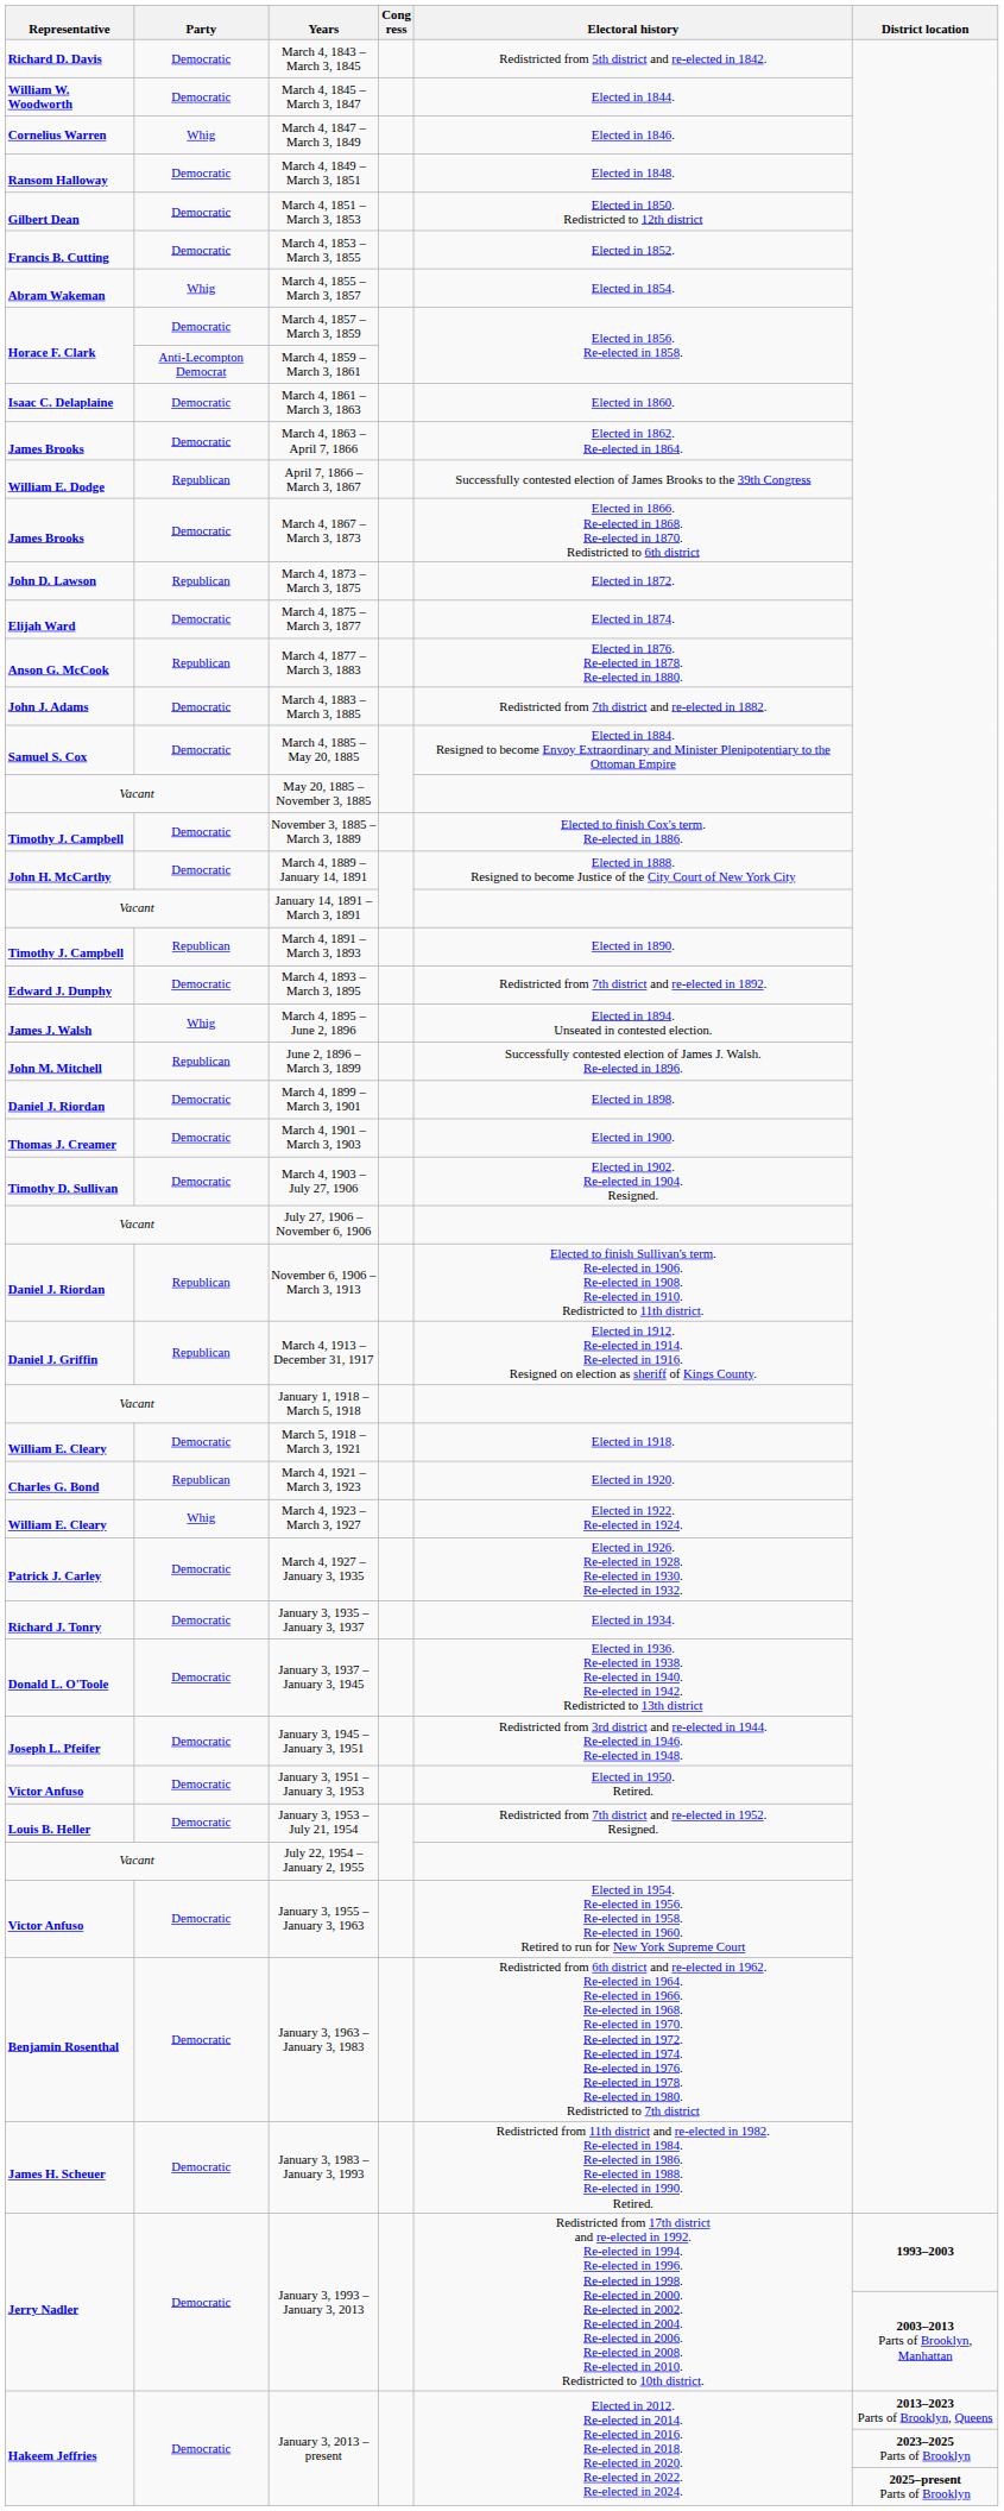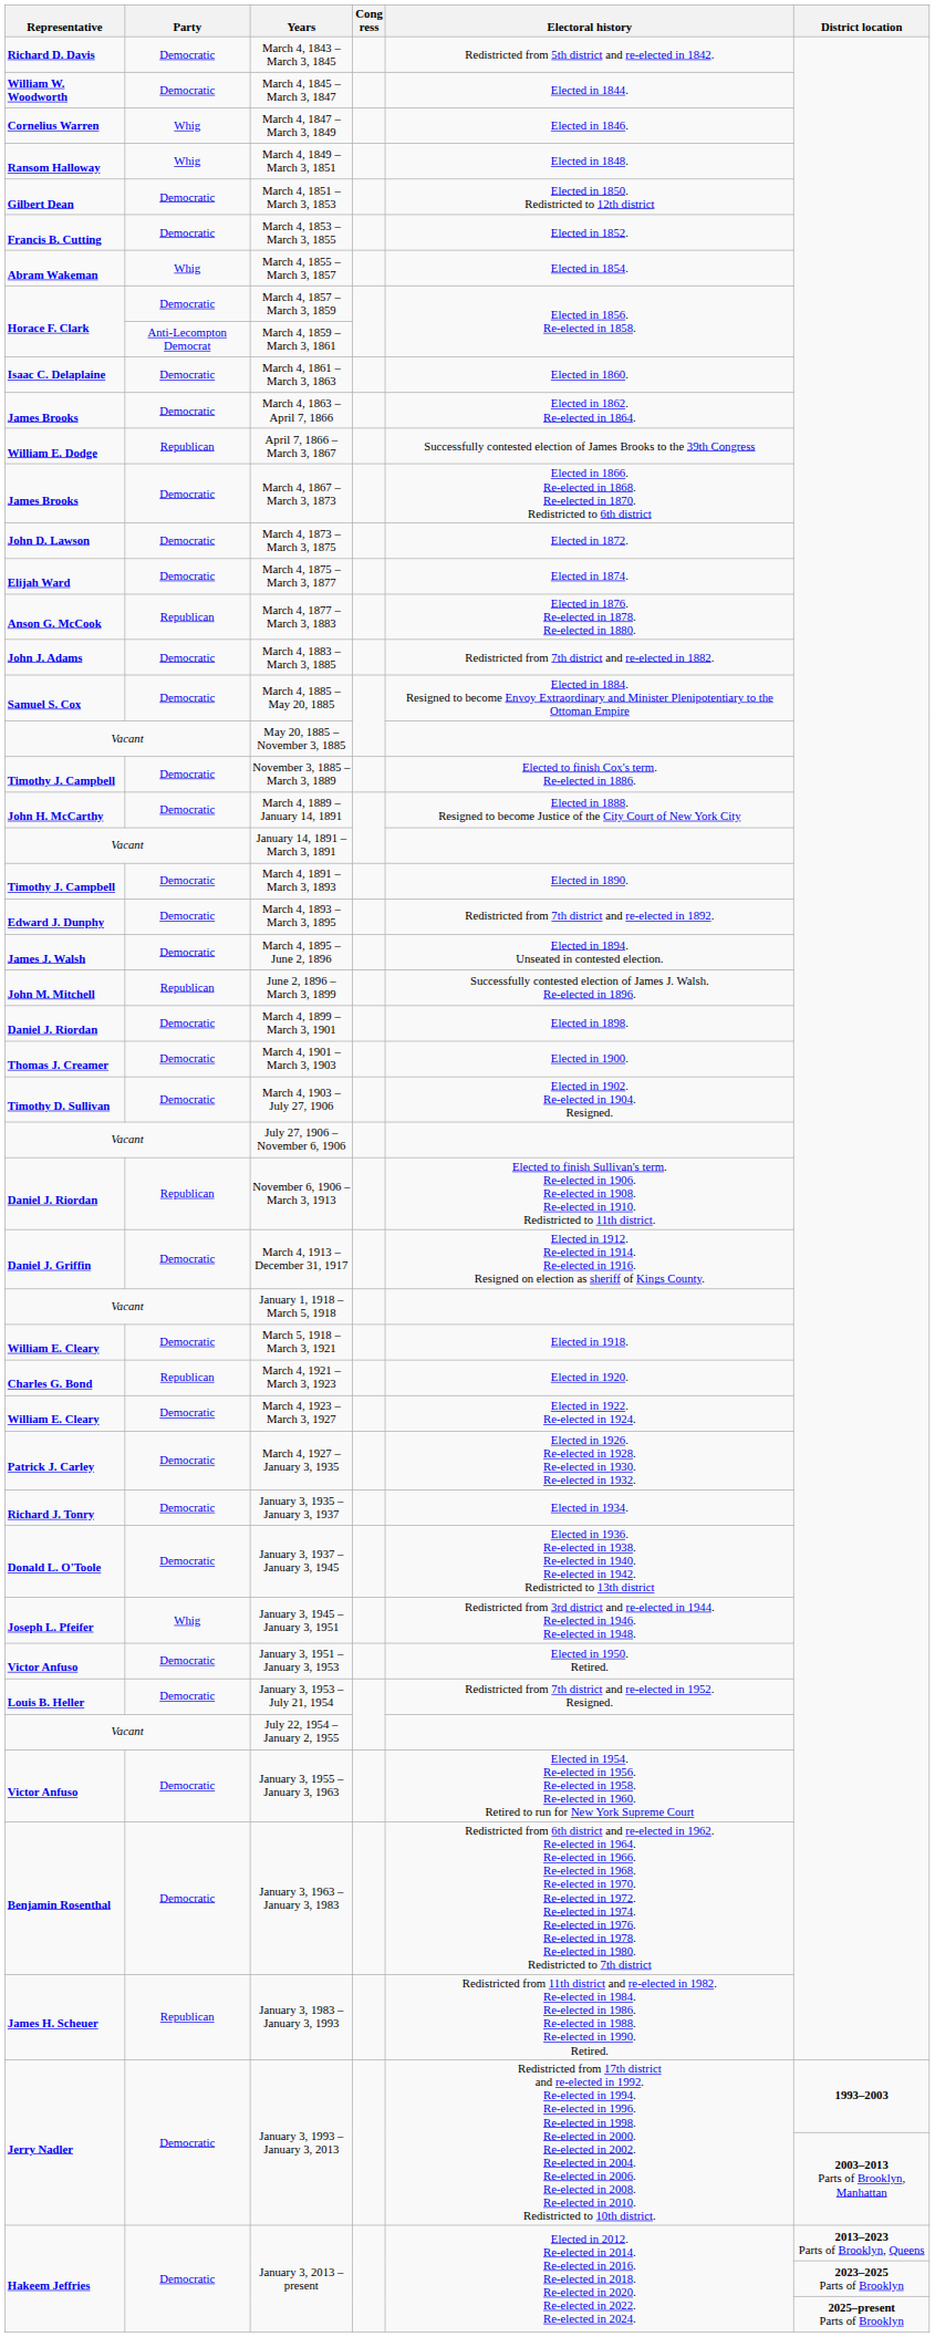March 4, 1849 – March 3, 1851 | Party: Democratic -> Whig
March 4, 1873 – March 3, 1875 | Party: Republican -> Democratic
March 4, 1891 – March 3, 1893 | Party: Republican -> Democratic
March 4, 1895 – June 2, 1896 | Party: Whig -> Democratic
March 4, 1913 – December 31, 1917 | Party: Republican -> Democratic
March 4, 1923 – March 3, 1927 | Party: Whig -> Democratic
January 3, 1945 – January 3, 1951 | Party: Democratic -> Whig
January 3, 1983 – January 3, 1993 | Party: Democratic -> Republican
